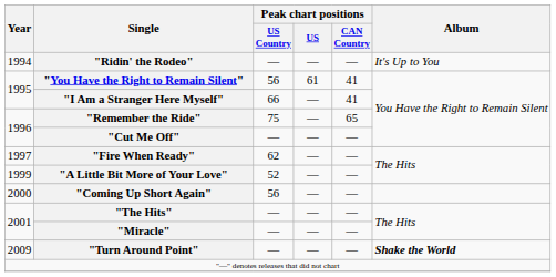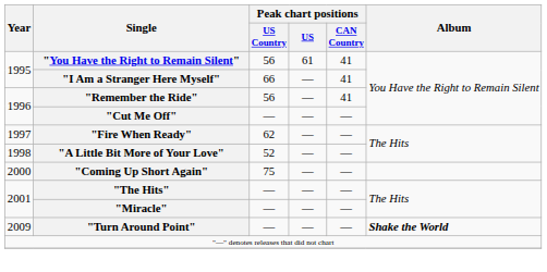- row: 1994 | "Ridin' the Rodeo" | — | — | — | It's Up to You
"Remember the Ride" | Peak chart positions / US Country: 75 -> 56
"Remember the Ride" | Peak chart positions / CAN Country: 65 -> 41
"A Little Bit More of Your Love" | Year: 1999 -> 1998
"Coming Up Short Again" | Peak chart positions / US Country: 56 -> 75
